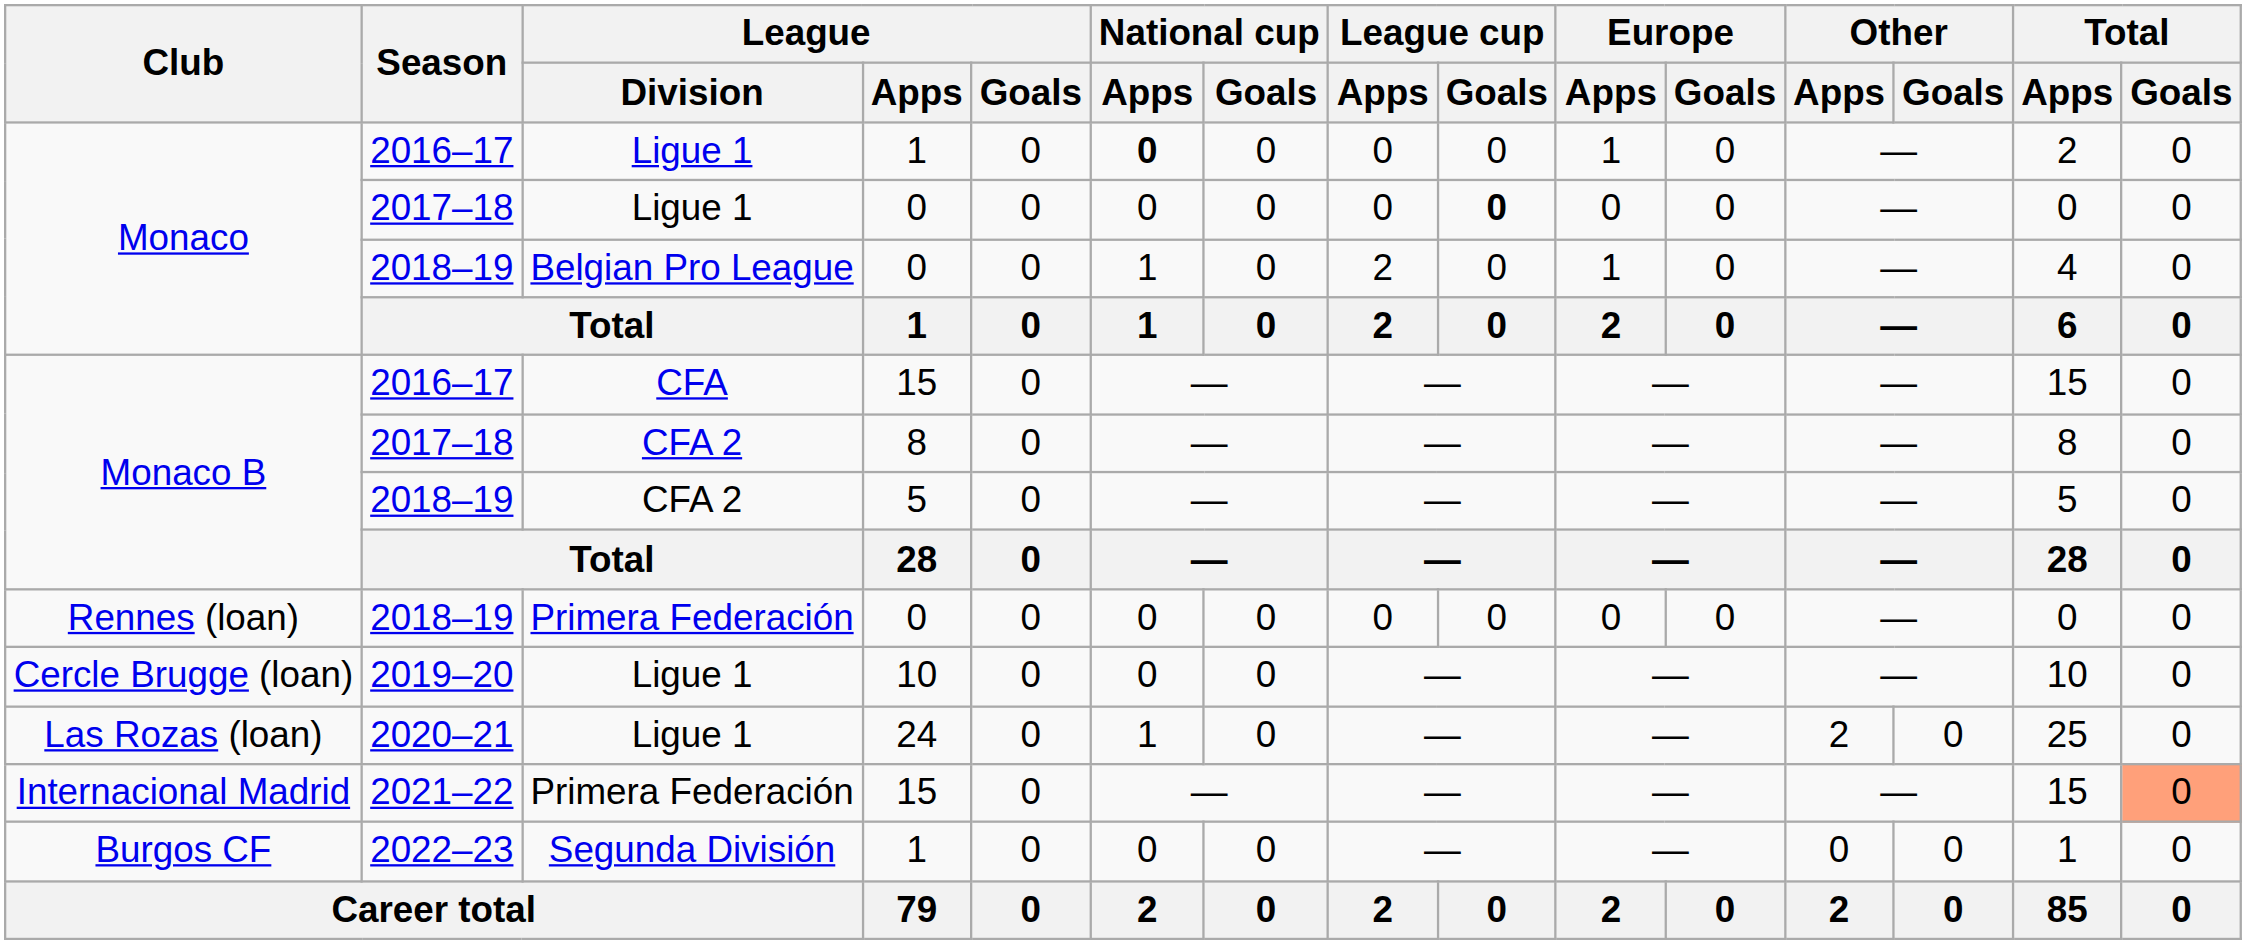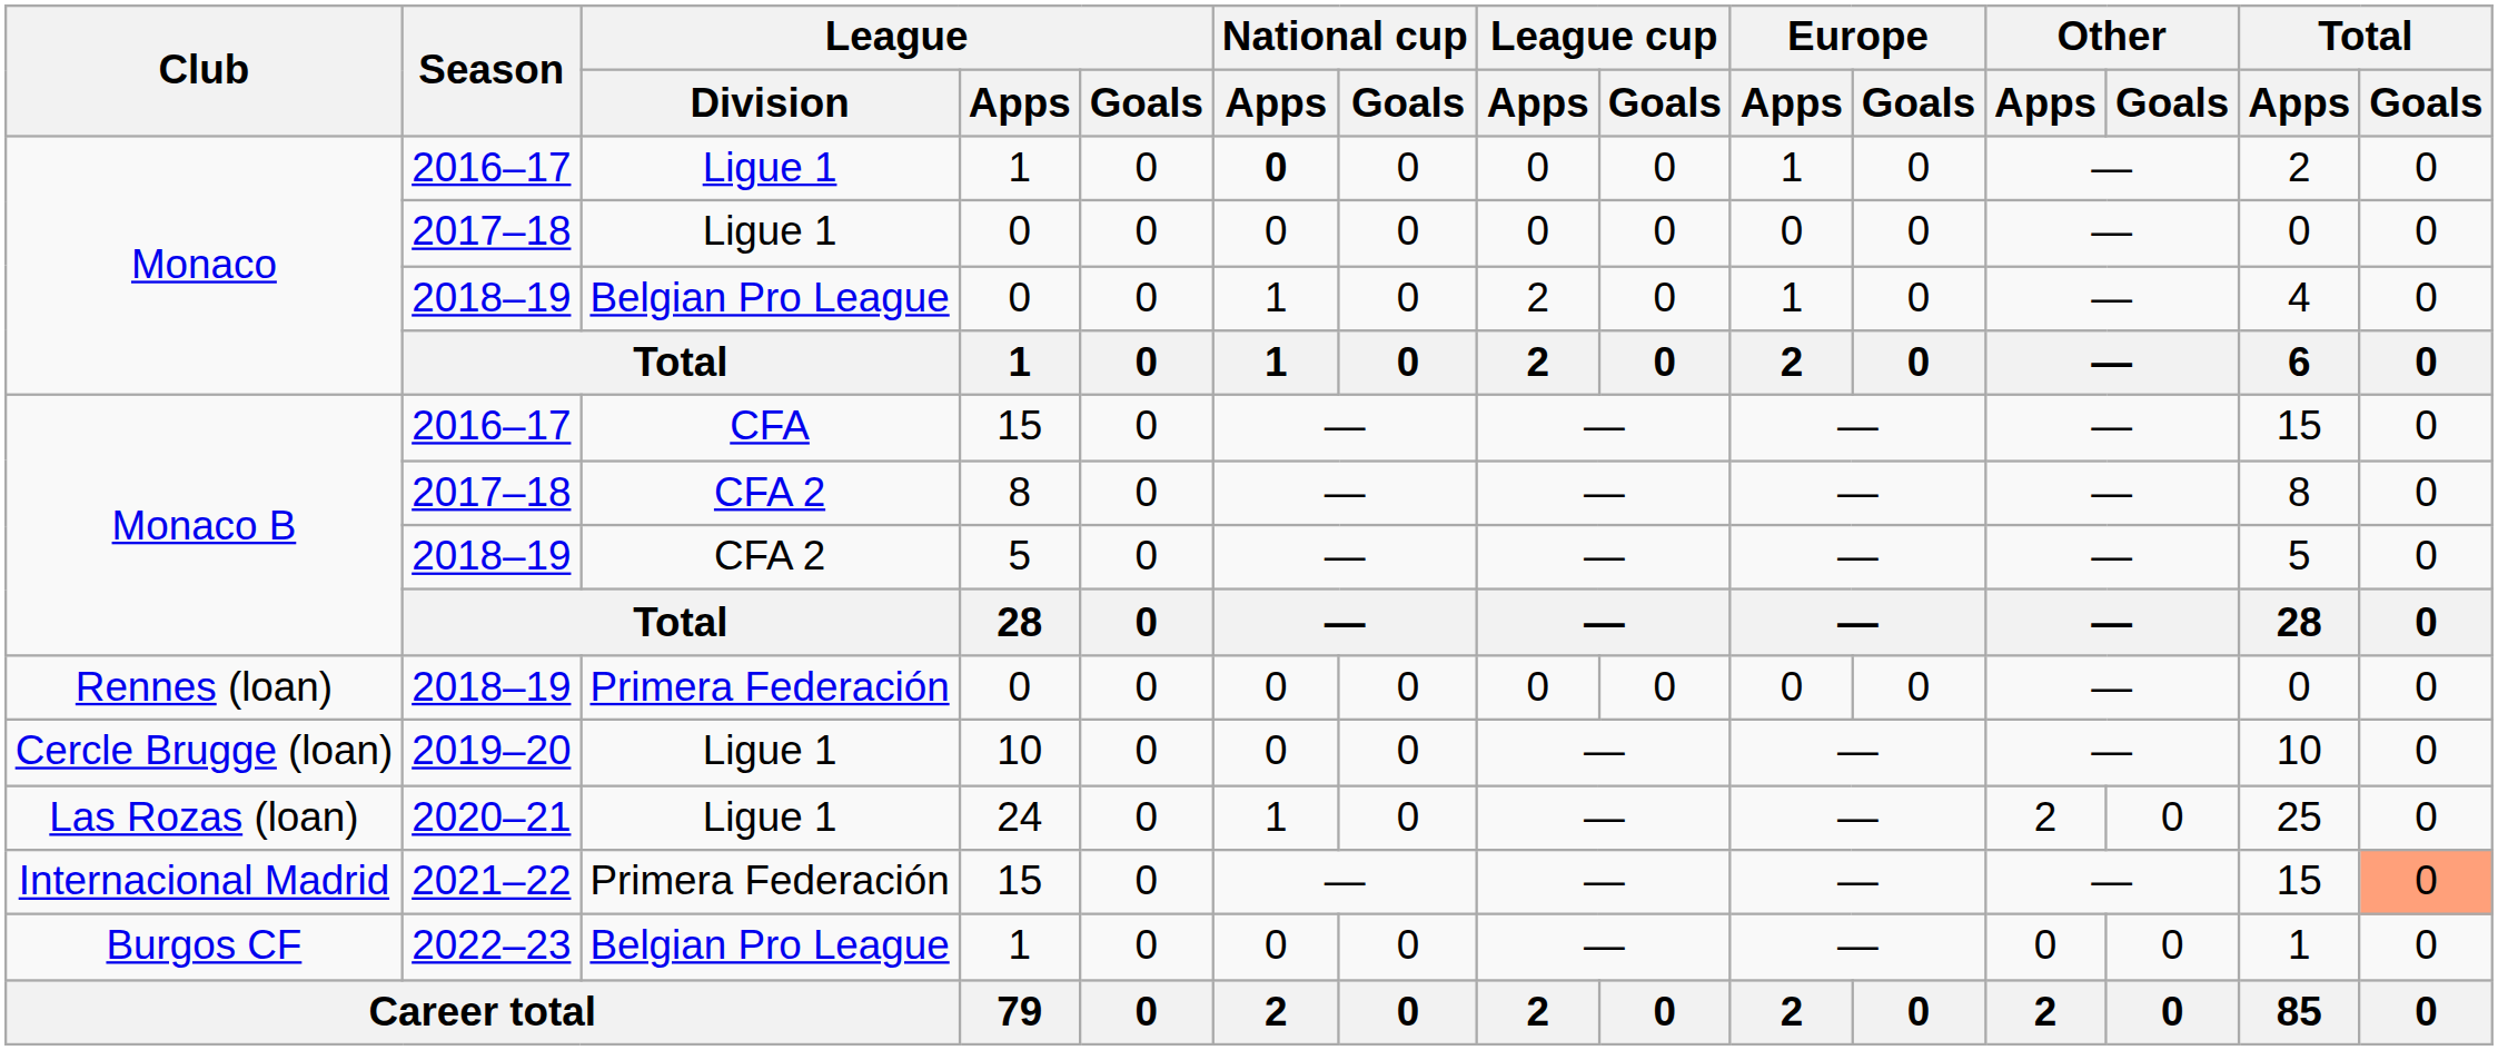Monaco / 2017–18 | League cup / Goals: bold -> normal
Burgos CF | League / Division: Segunda División -> Belgian Pro League
